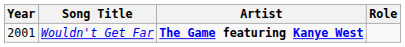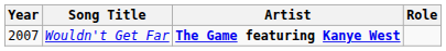Wouldn't Get Far | Year: 2001 -> 2007
